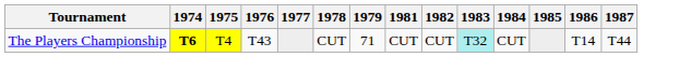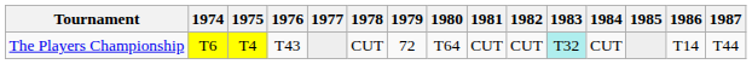+ column: 1980 | T64
The Players Championship | 1974: bold -> normal
The Players Championship | 1979: 71 -> 72
